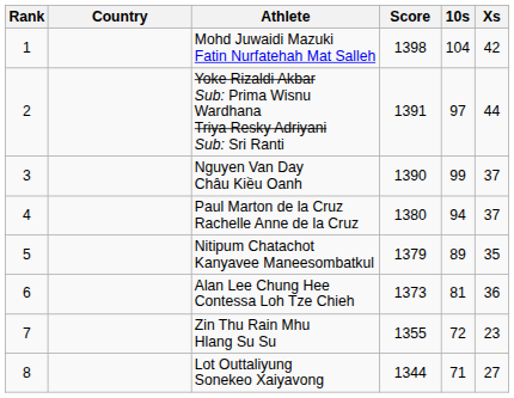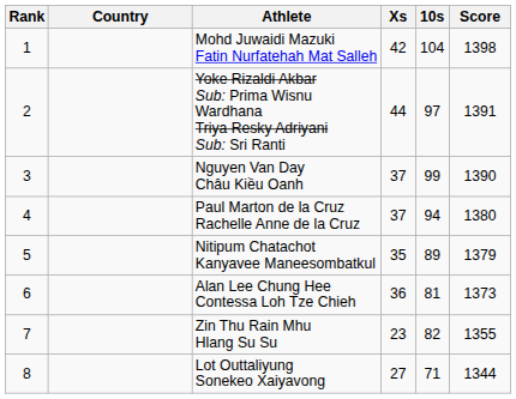columns swapped: Score <-> Xs
Zin Thu Rain Mhu Hlang Su Su | 10s: 72 -> 82
